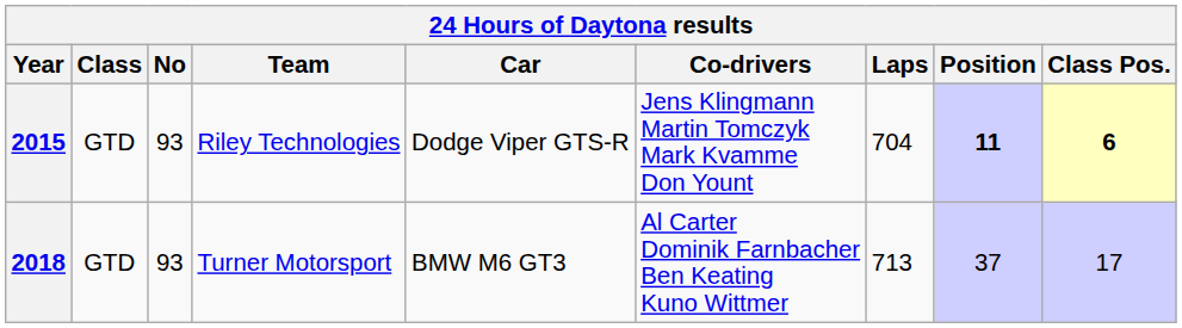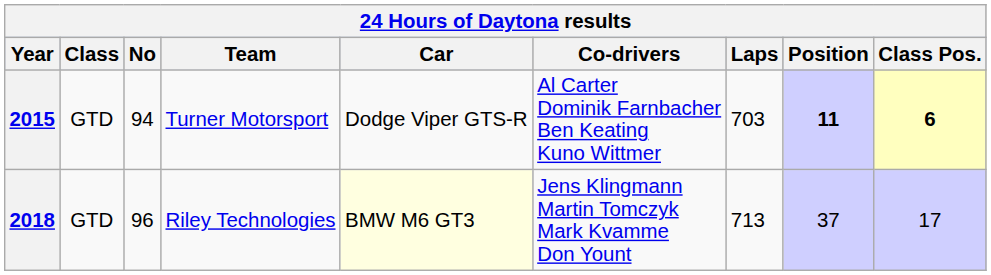2015 | No: 93 -> 94
2015 | Team: Riley Technologies -> Turner Motorsport
2015 | Co-drivers: Jens Klingmann Martin Tomczyk Mark Kvamme Don Yount -> Al Carter Dominik Farnbacher Ben Keating Kuno Wittmer
2015 | Laps: 704 -> 703
2018 | No: 93 -> 96
2018 | Team: Turner Motorsport -> Riley Technologies
2018 | Car: no background -> lightyellow background
2018 | Co-drivers: Al Carter Dominik Farnbacher Ben Keating Kuno Wittmer -> Jens Klingmann Martin Tomczyk Mark Kvamme Don Yount
